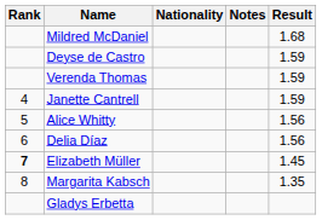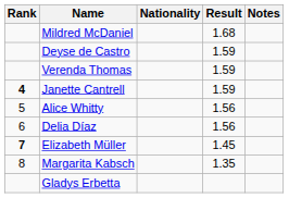columns swapped: Result <-> Notes
Janette Cantrell | Rank: normal -> bold
